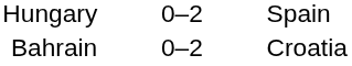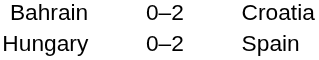rows swapped: Hungary <-> Bahrain
